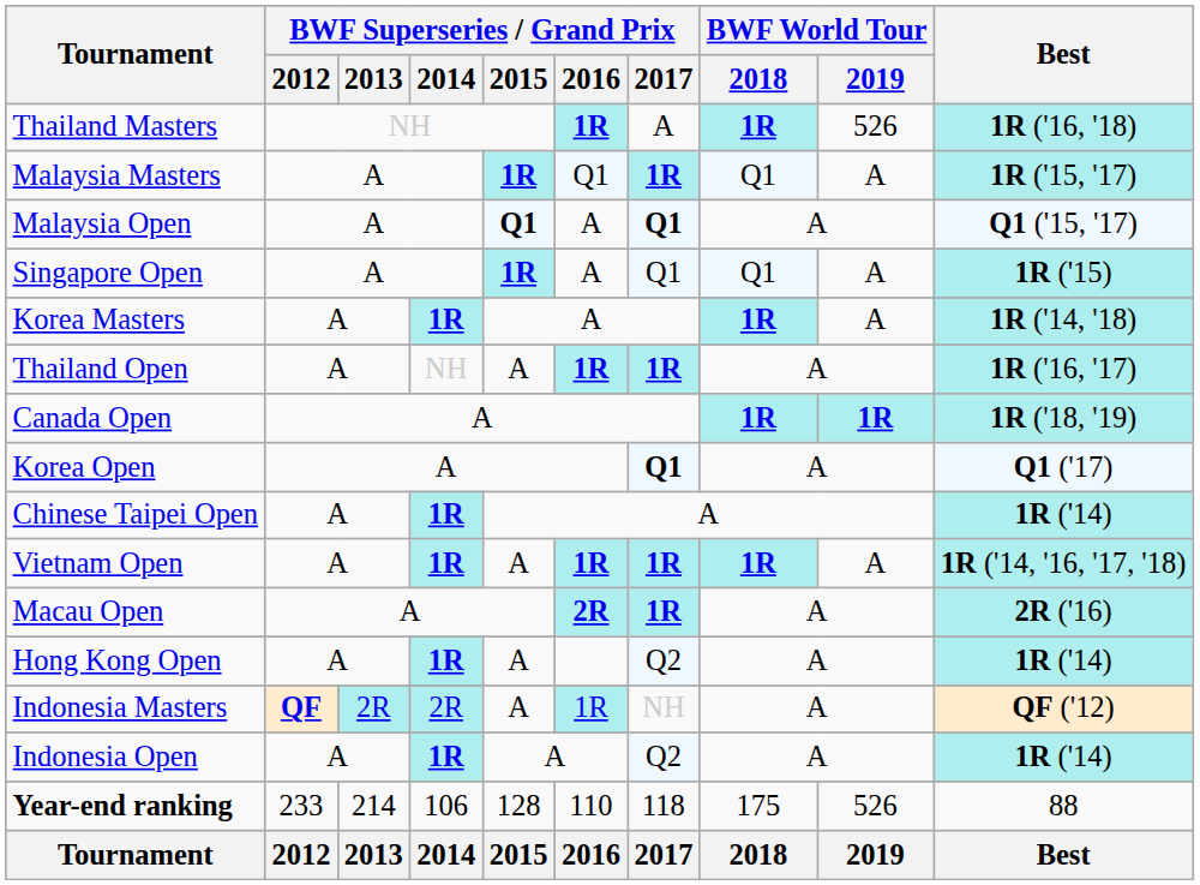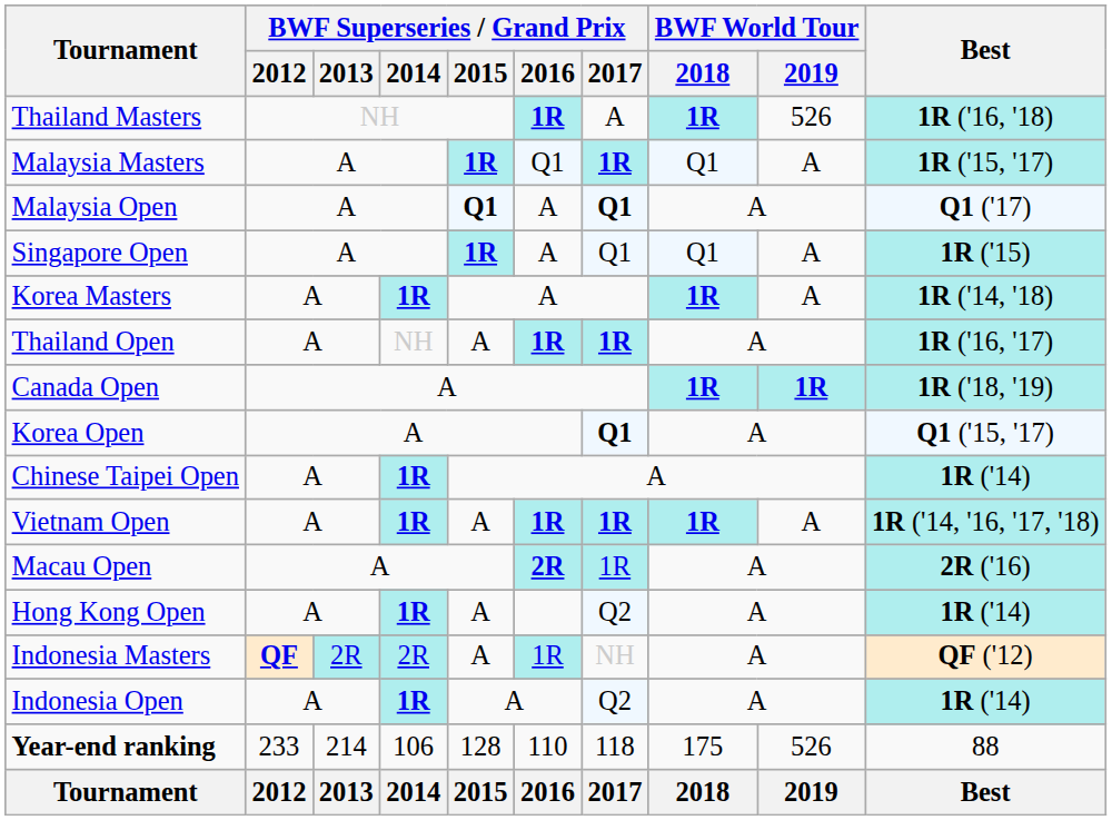Malaysia Open | Best: Q1 ('15, '17) -> Q1 ('17)
Korea Open | Best: Q1 ('17) -> Q1 ('15, '17)
Macau Open | BWF Superseries / Grand Prix / 2017: bold -> normal
